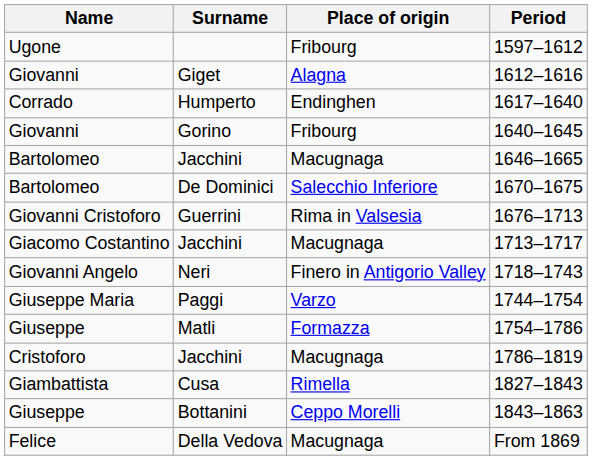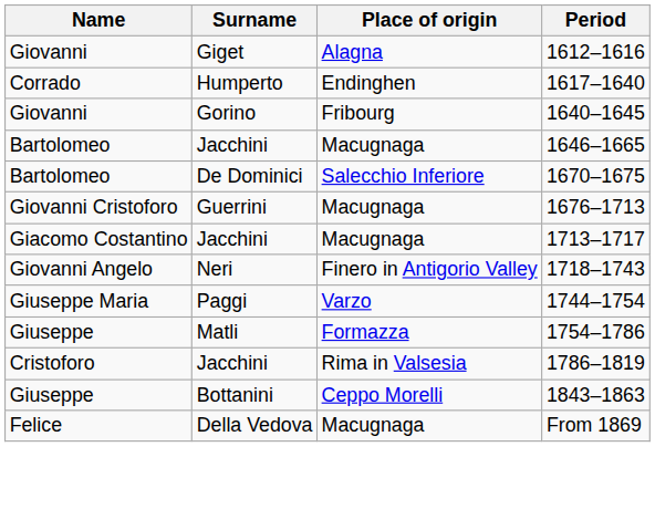- row: Ugone | Fribourg | 1597–1612
1676–1713 | Place of origin: Rima in Valsesia -> Macugnaga
1786–1819 | Place of origin: Macugnaga -> Rima in Valsesia
- row: Giambattista | Cusa | Rimella | 1827–1843
